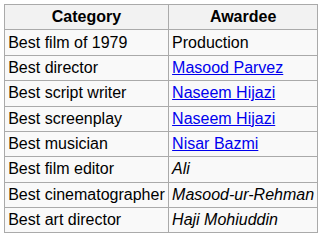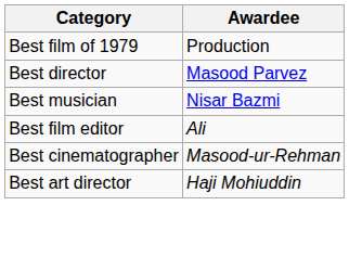- row: Best script writer | Naseem Hijazi
- row: Best screenplay | Naseem Hijazi
